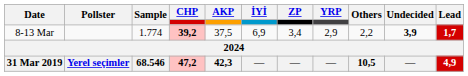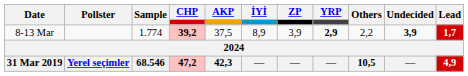8-13 Mar | İYİ: 6,9 -> 8,9
8-13 Mar | ZP: 3,4 -> 3,9
8-13 Mar | YRP: normal -> bold
